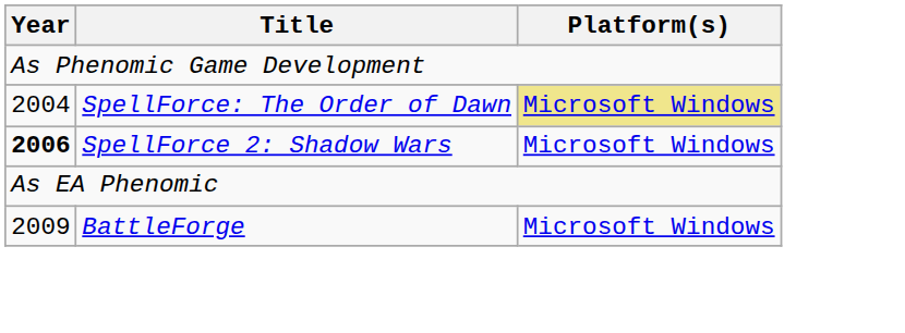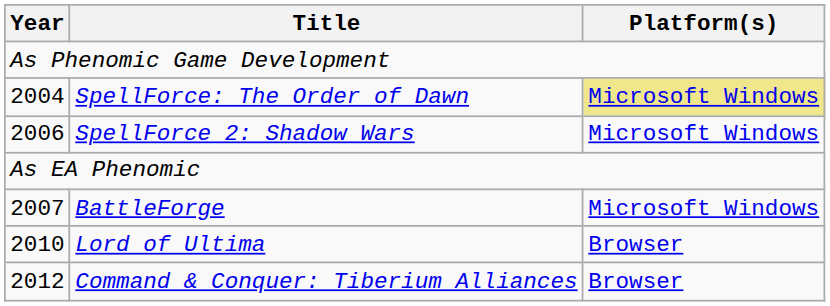SpellForce 2: Shadow Wars | Year: bold -> normal
BattleForge | Year: 2009 -> 2007
+ row: 2010 | Lord of Ultima | Browser
+ row: 2012 | Command & Conquer: Tiberium Alliances | Browser
